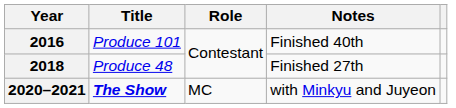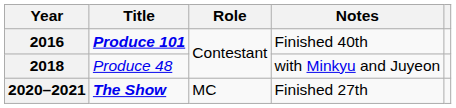2016 | Title: normal -> bold
2018 | Notes: Finished 27th -> with Minkyu and Juyeon
2020–2021 | Notes: with Minkyu and Juyeon -> Finished 27th
